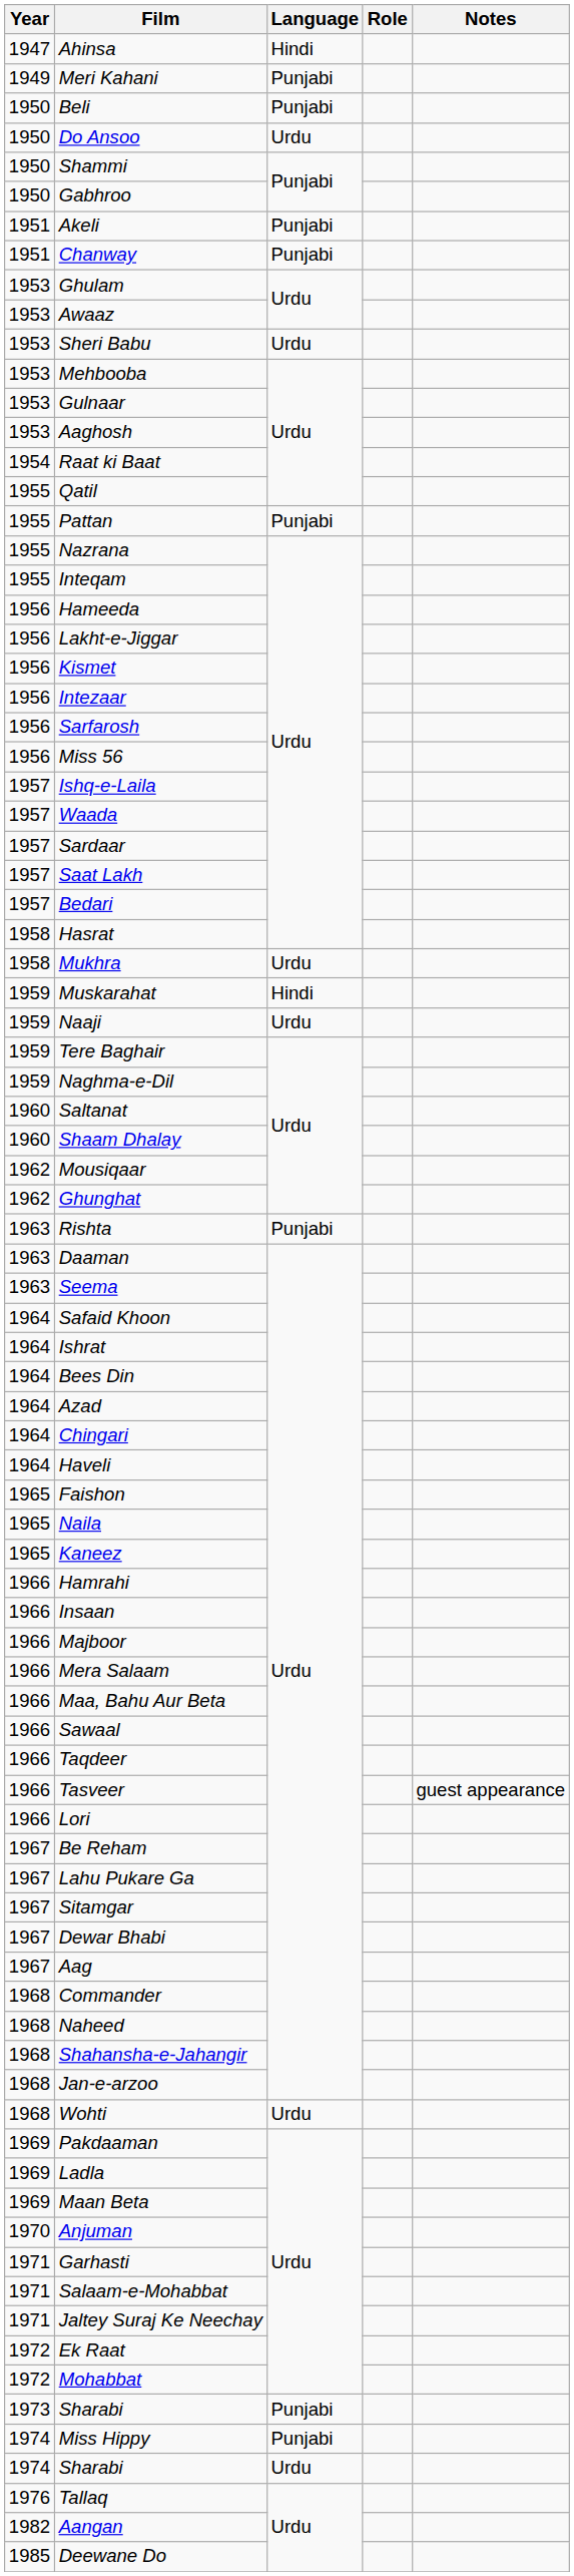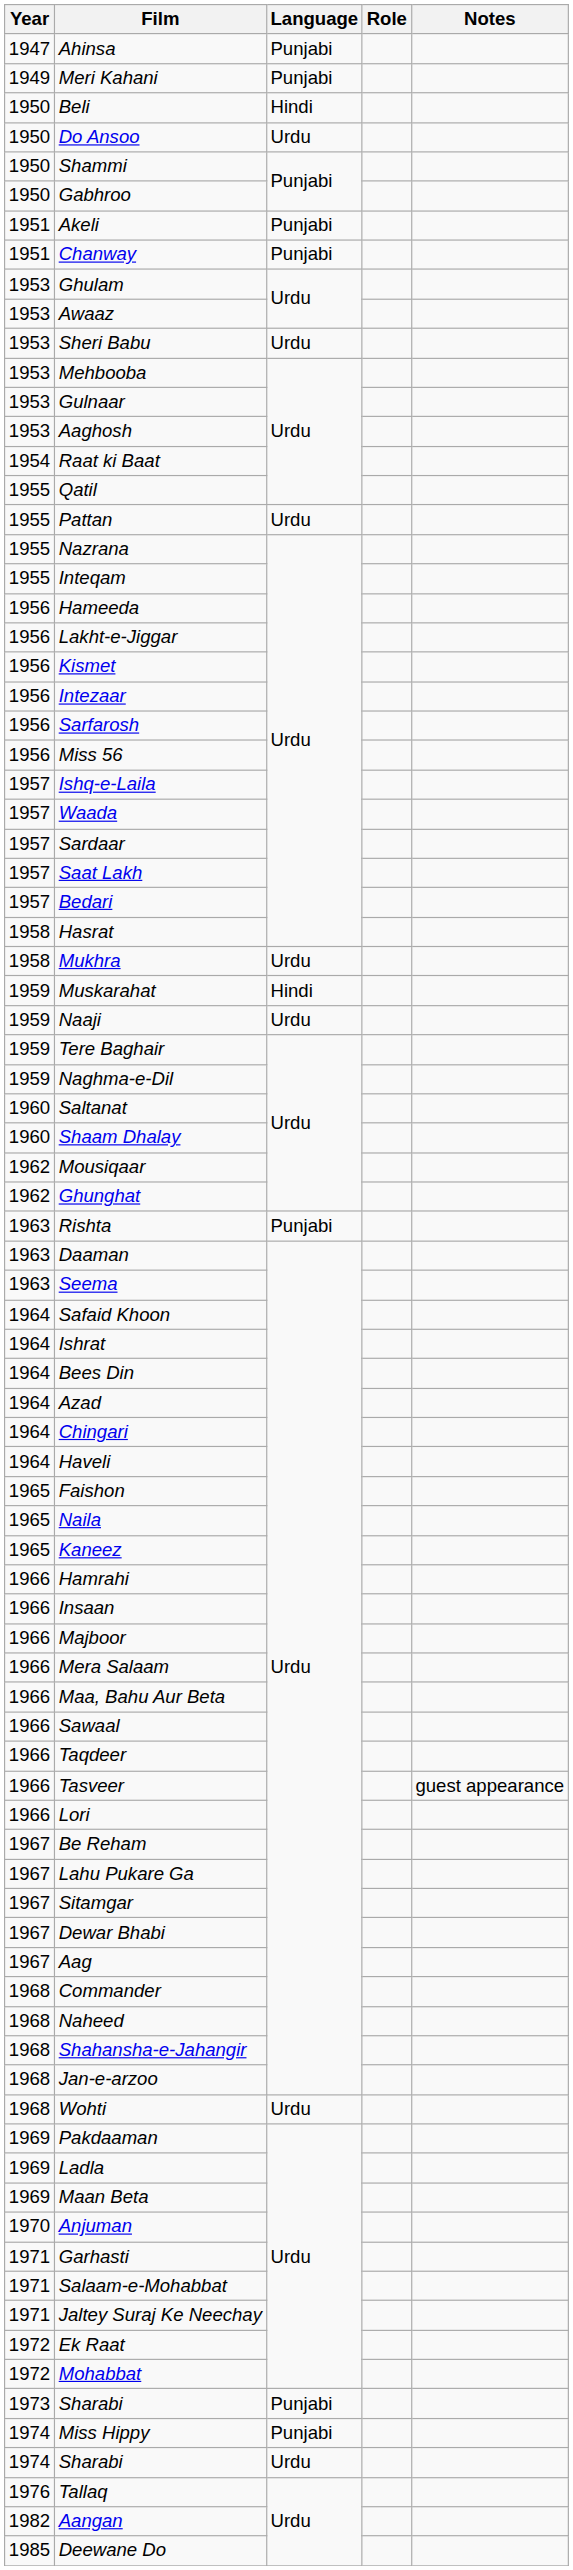Ahinsa | Language: Hindi -> Punjabi
Beli | Language: Punjabi -> Hindi
Pattan | Language: Punjabi -> Urdu
